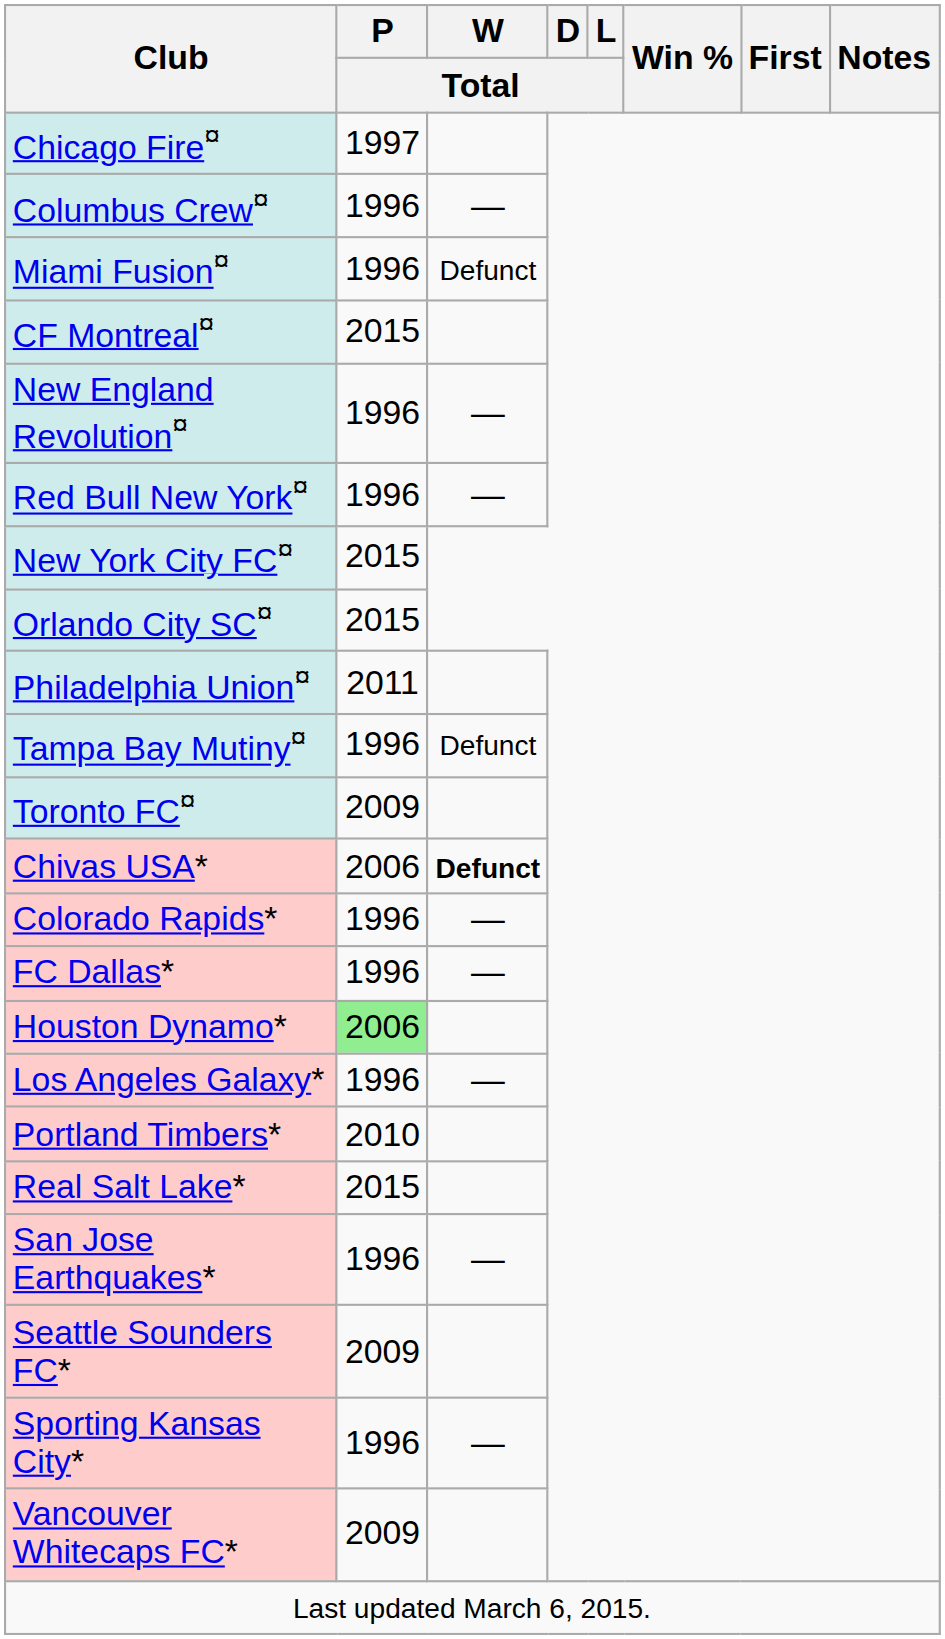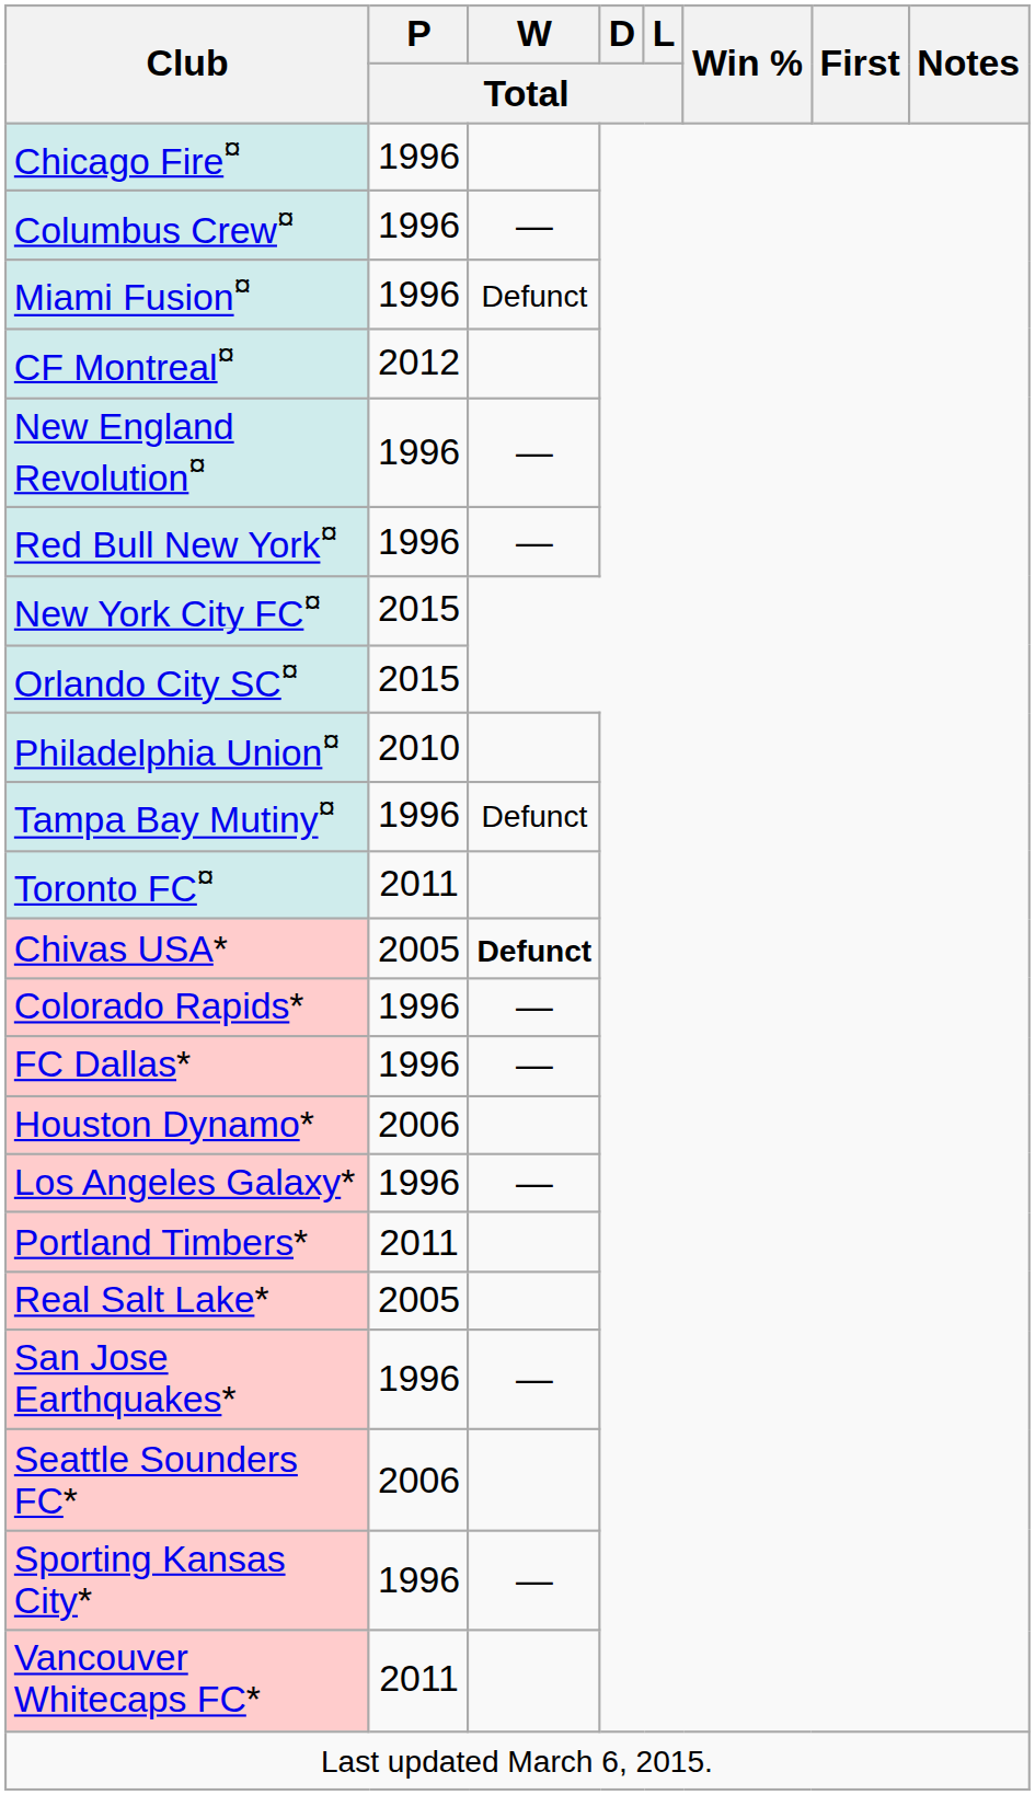Chicago Fire¤ | P / Total: 1997 -> 1996
CF Montreal¤ | P / Total: 2015 -> 2012
Philadelphia Union¤ | P / Total: 2011 -> 2010
Toronto FC¤ | P / Total: 2009 -> 2011
Chivas USA* | P / Total: 2006 -> 2005
Houston Dynamo* | P / Total: lightgreen background -> no background
Portland Timbers* | P / Total: 2010 -> 2011
Real Salt Lake* | P / Total: 2015 -> 2005
Seattle Sounders FC* | P / Total: 2009 -> 2006
Vancouver Whitecaps FC* | P / Total: 2009 -> 2011
